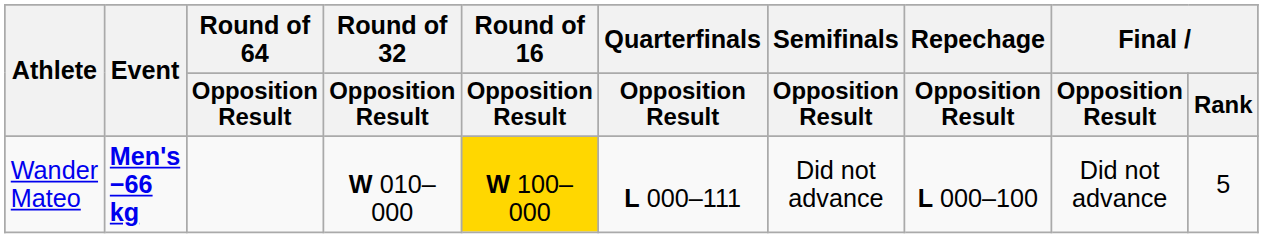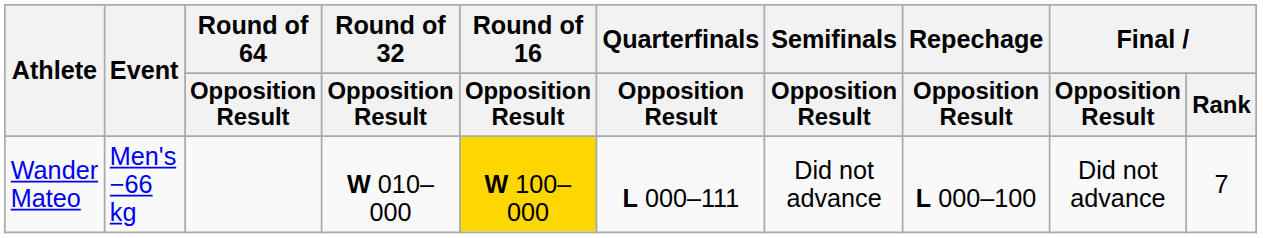Wander Mateo | Event: bold -> normal
Wander Mateo | Final / Rank: 5 -> 7
